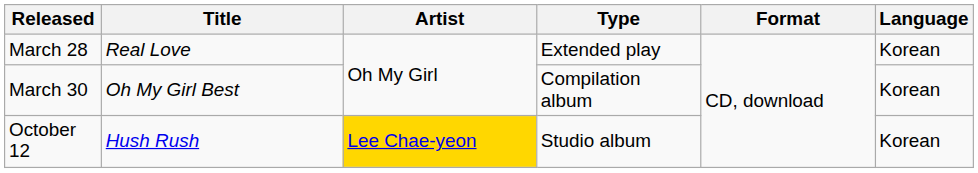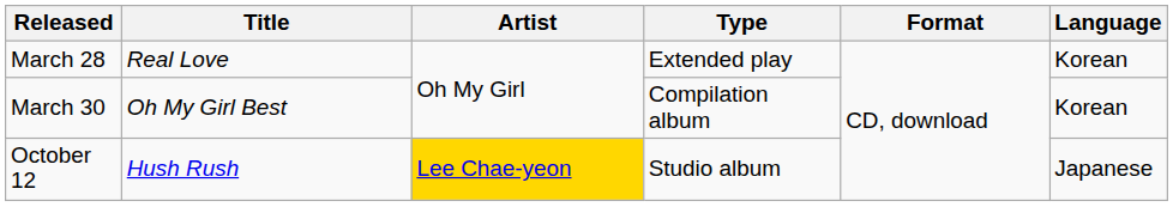October 12 | Language: Korean -> Japanese
